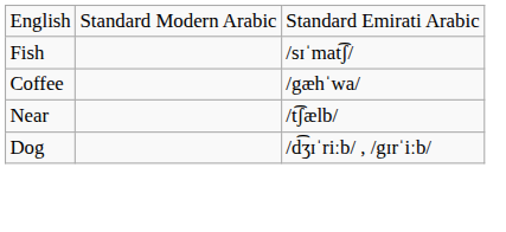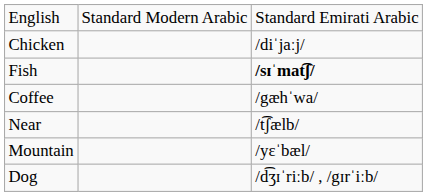+ row: Chicken | /diˈjaːj/
Fish | column 3: normal -> bold
+ row: Mountain | /yɛˈbæl/
